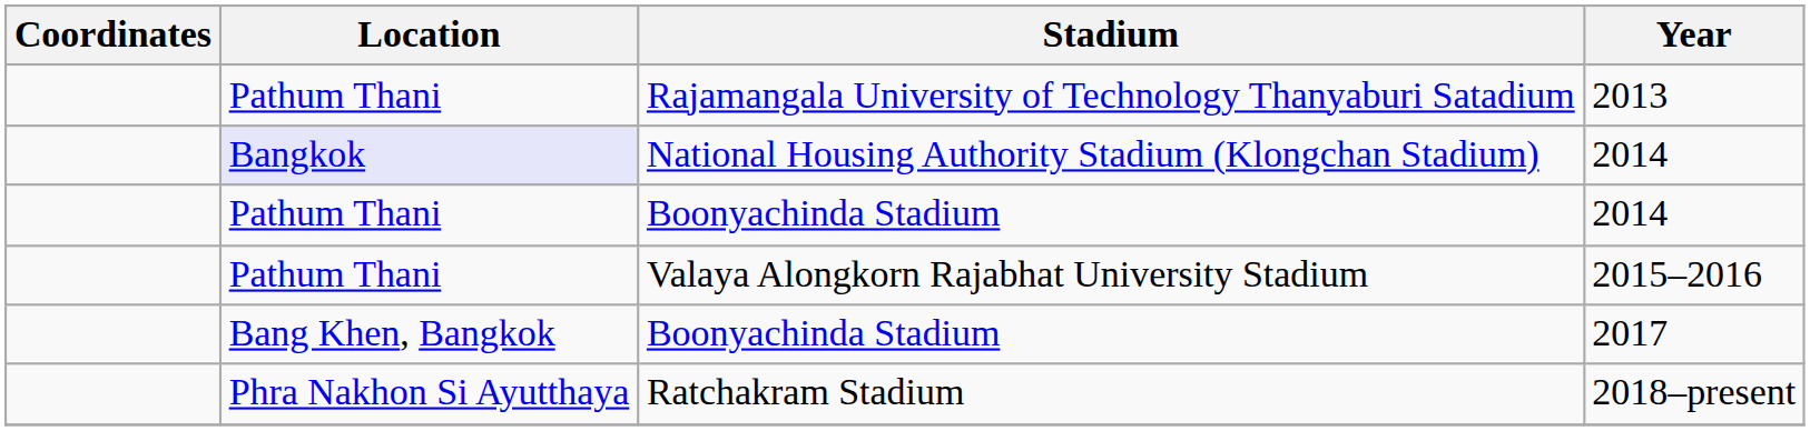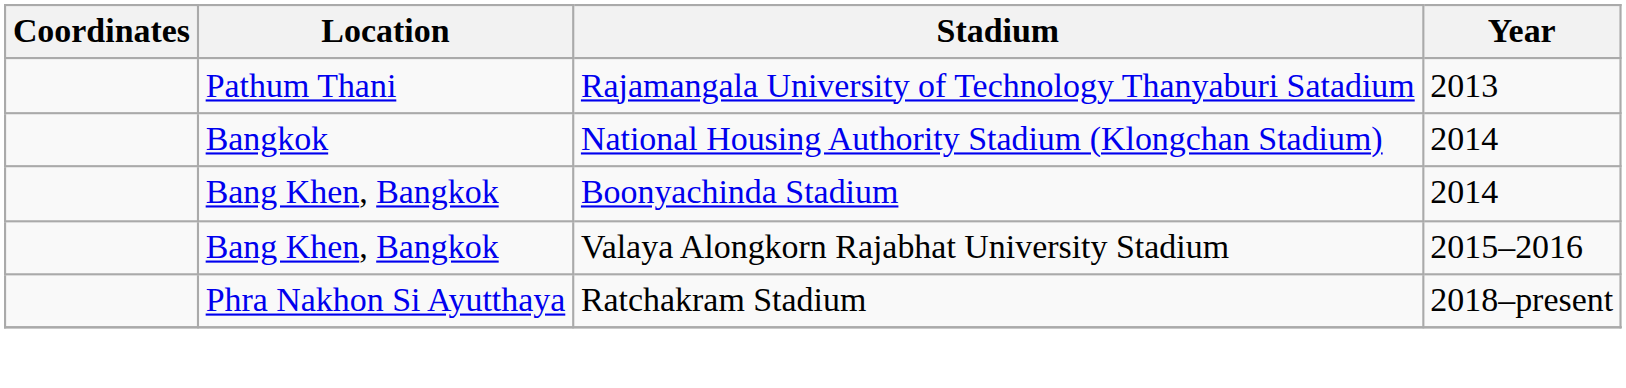National Housing Authority Stadium (Klongchan Stadium) | Location: lavender background -> no background
Boonyachinda Stadium / 2014 | Location: Pathum Thani -> Bang Khen, Bangkok
Valaya Alongkorn Rajabhat University Stadium | Location: Pathum Thani -> Bang Khen, Bangkok
- row: Bang Khen, Bangkok | Boonyachinda Stadium | 2017
